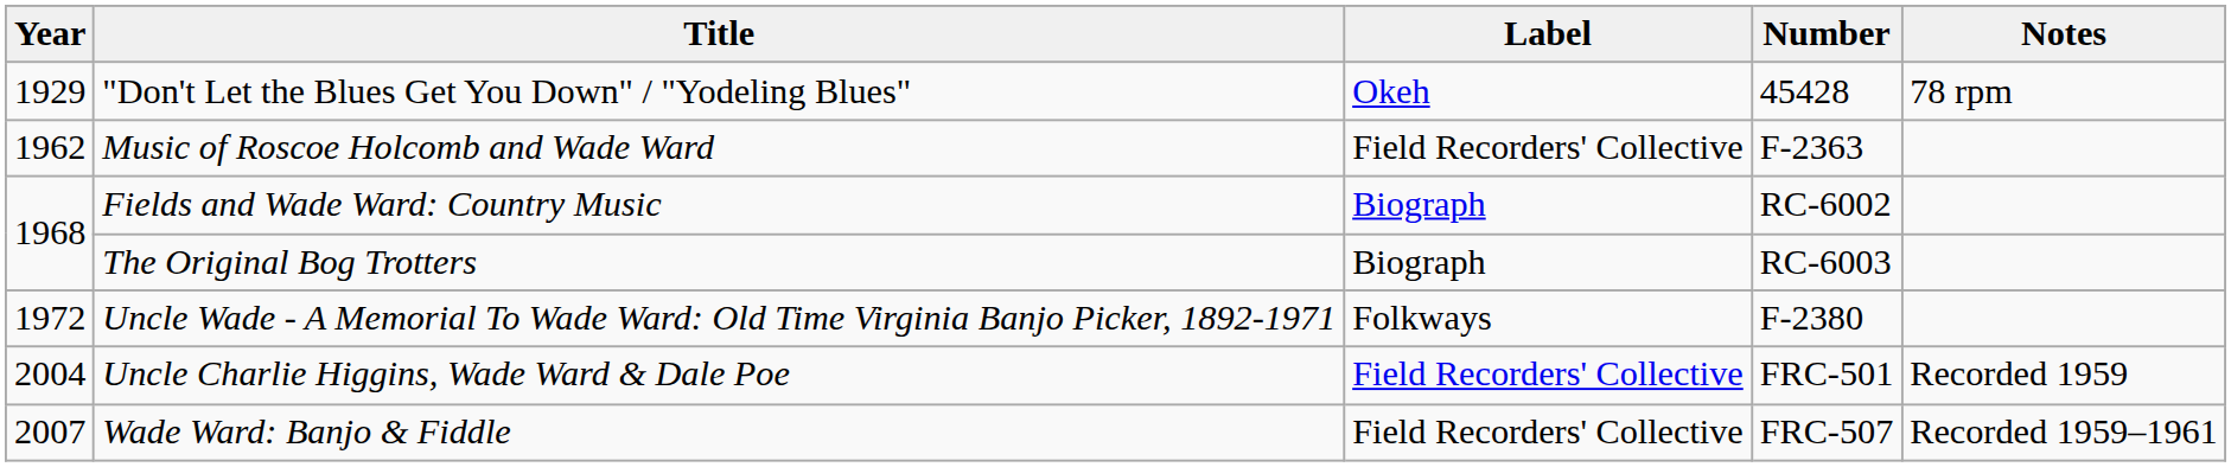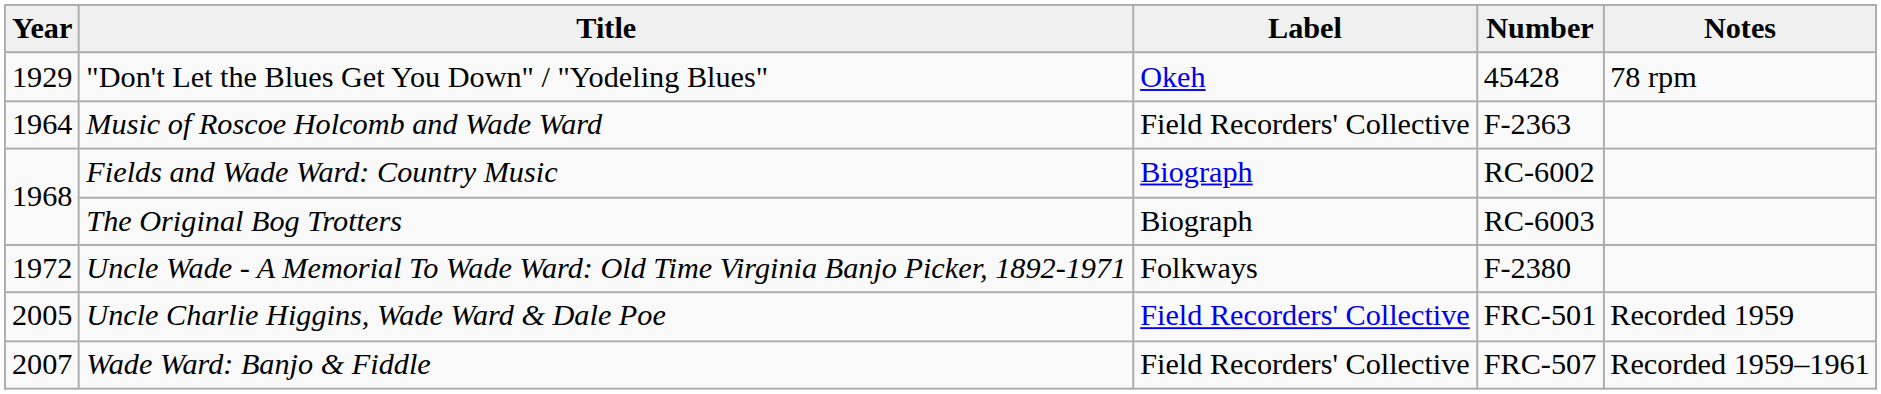Music of Roscoe Holcomb and Wade Ward | Year: 1962 -> 1964
Uncle Charlie Higgins, Wade Ward & Dale Poe | Year: 2004 -> 2005
